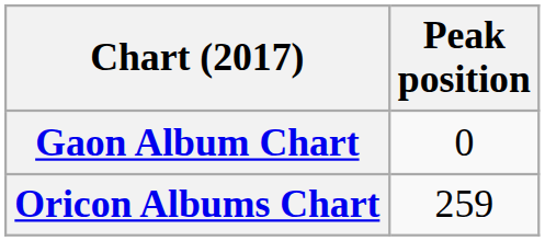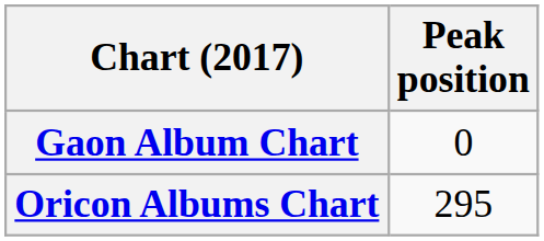Oricon Albums Chart | Peak position: 259 -> 295
